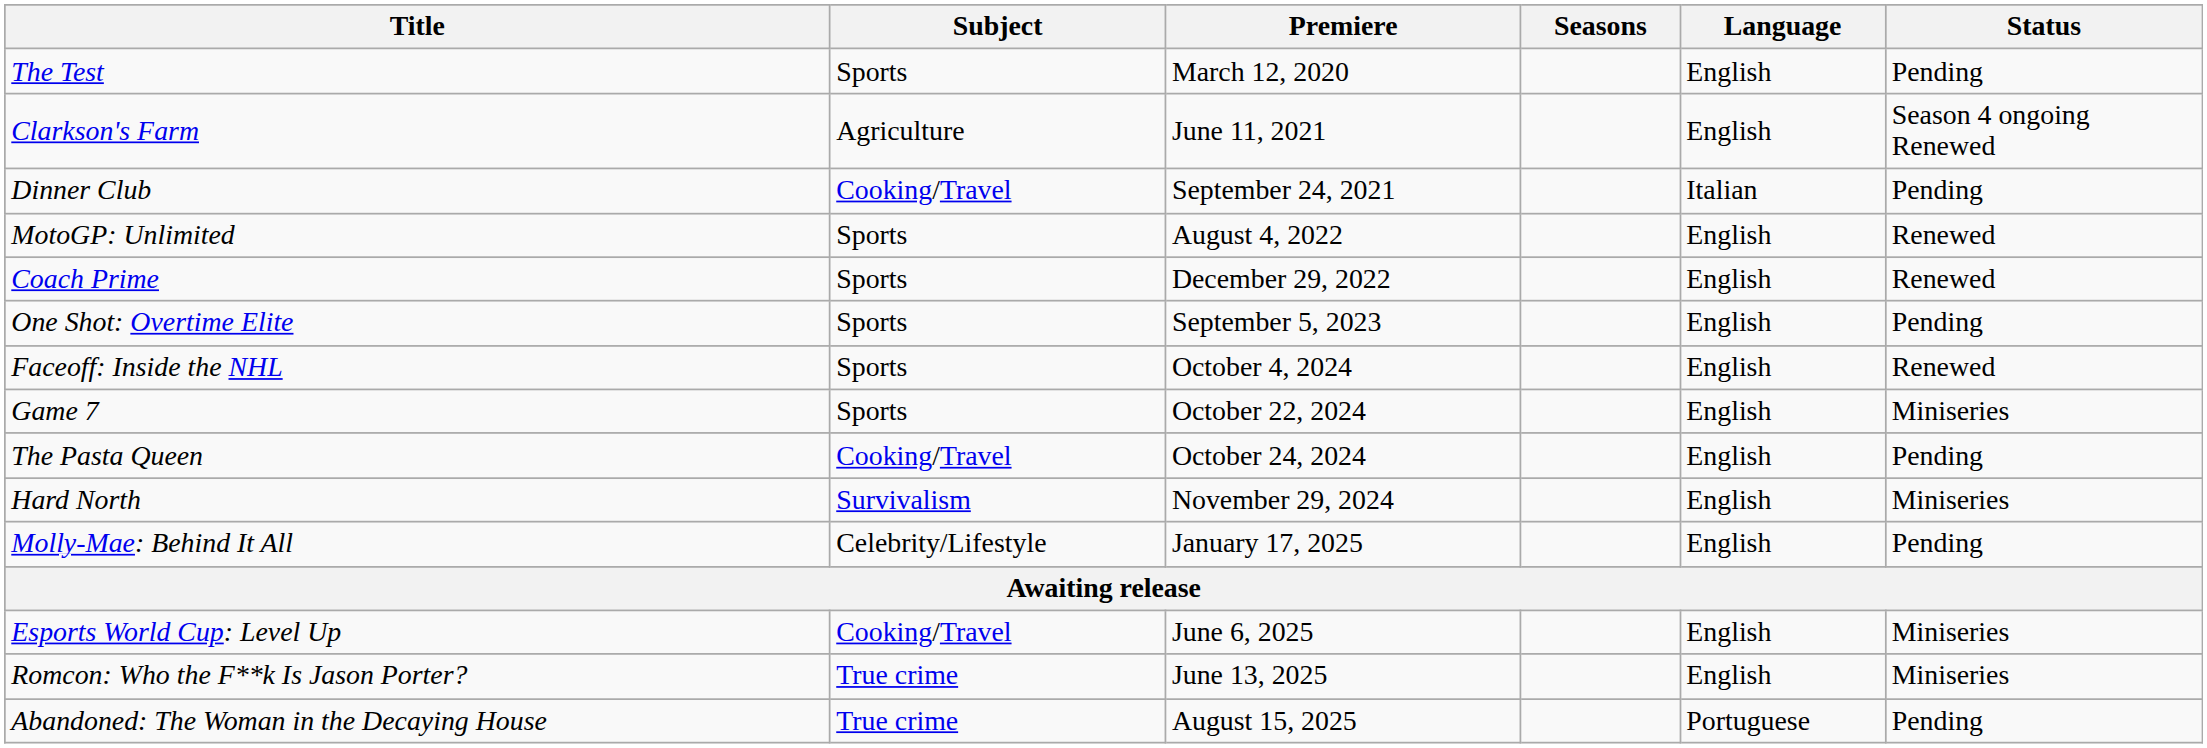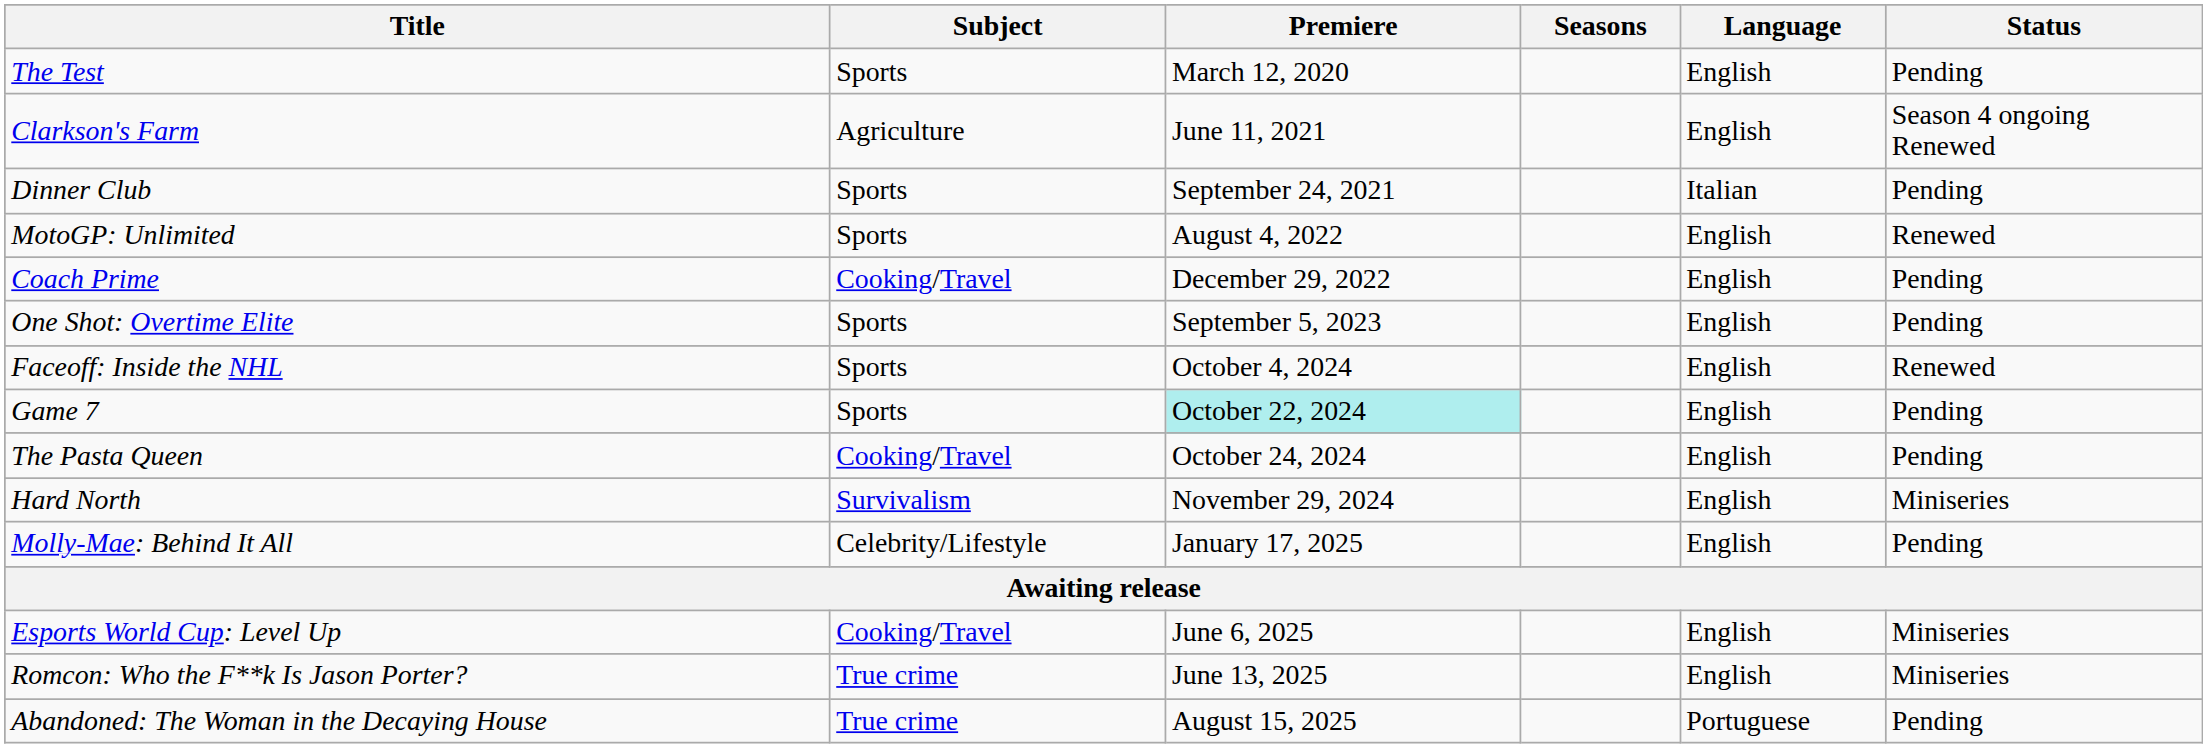Dinner Club | Subject: Cooking/Travel -> Sports
Coach Prime | Subject: Sports -> Cooking/Travel
Coach Prime | Status: Renewed -> Pending
Game 7 | Premiere: no background -> paleturquoise background
Game 7 | Status: Miniseries -> Pending
